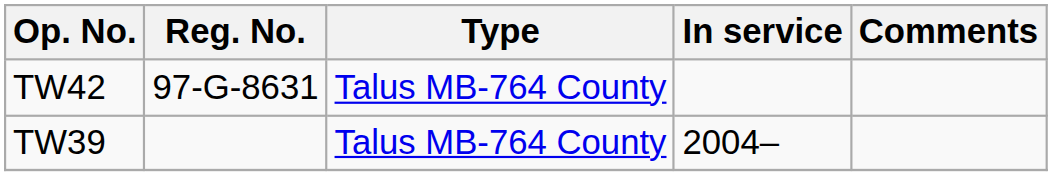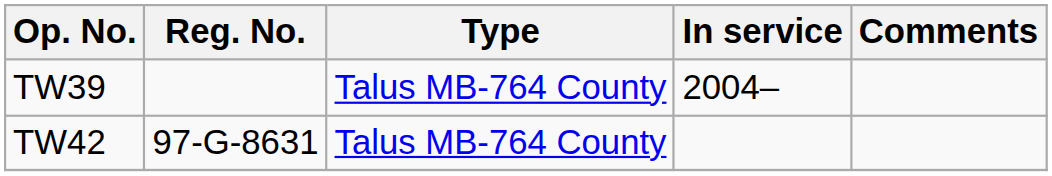rows swapped: TW42 <-> TW39
